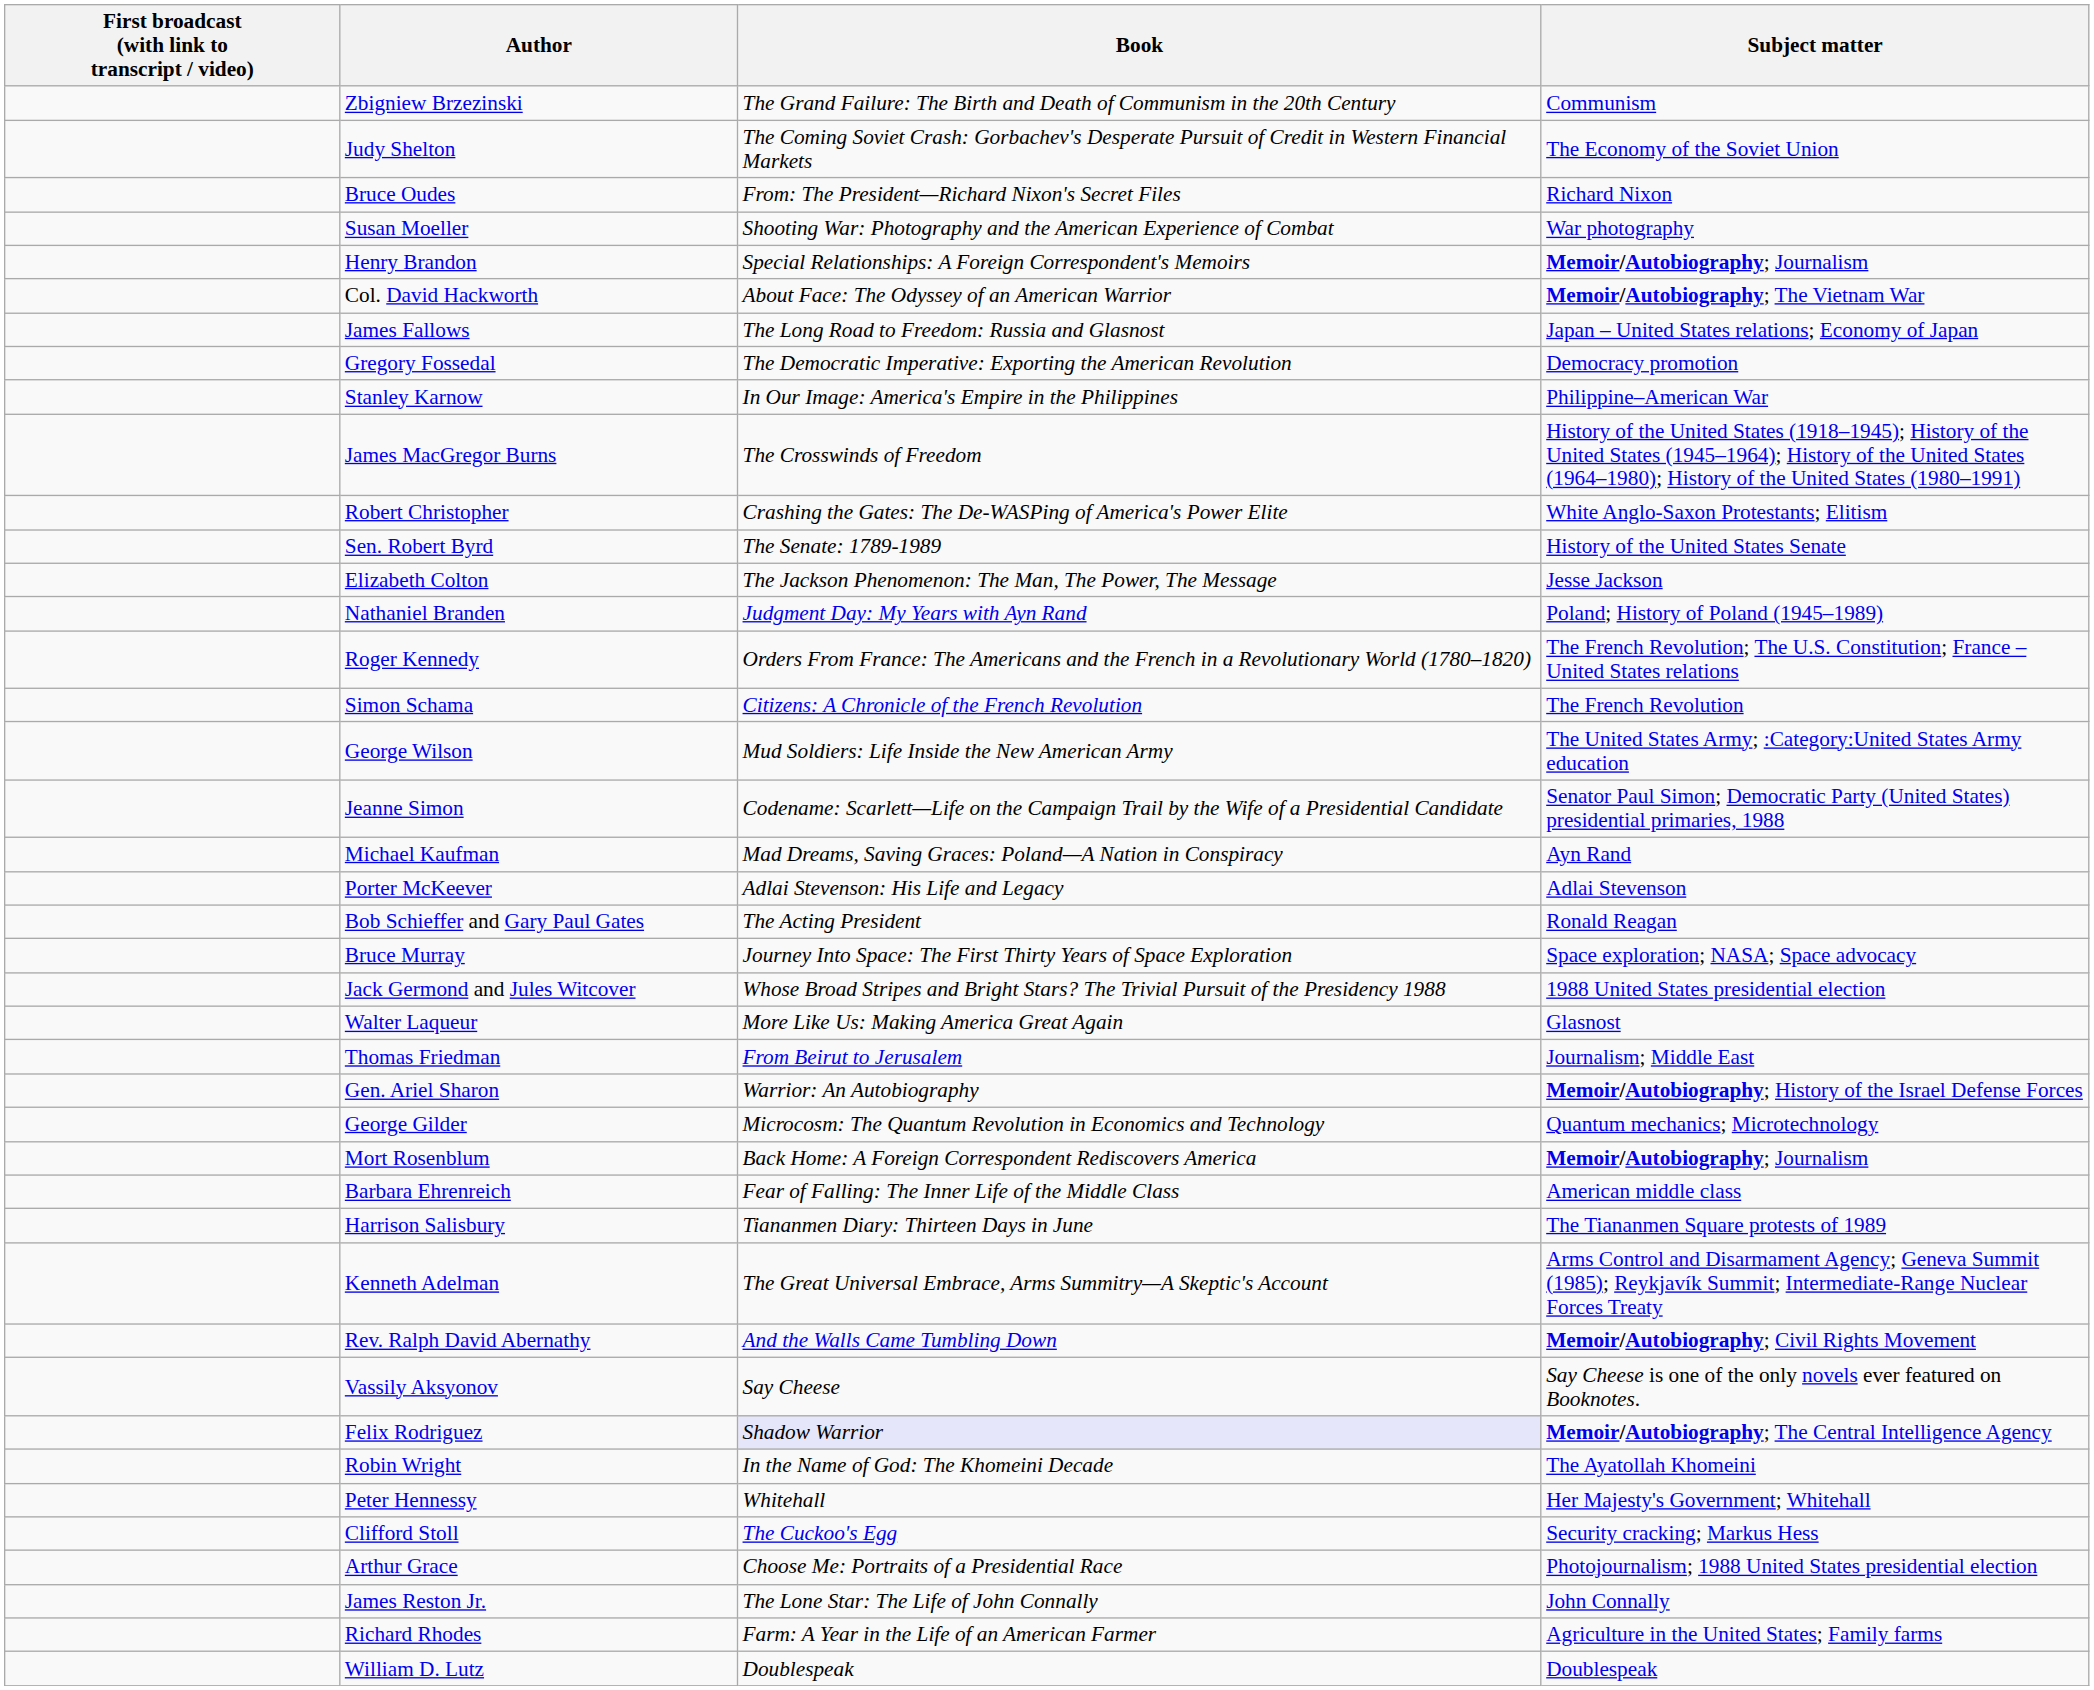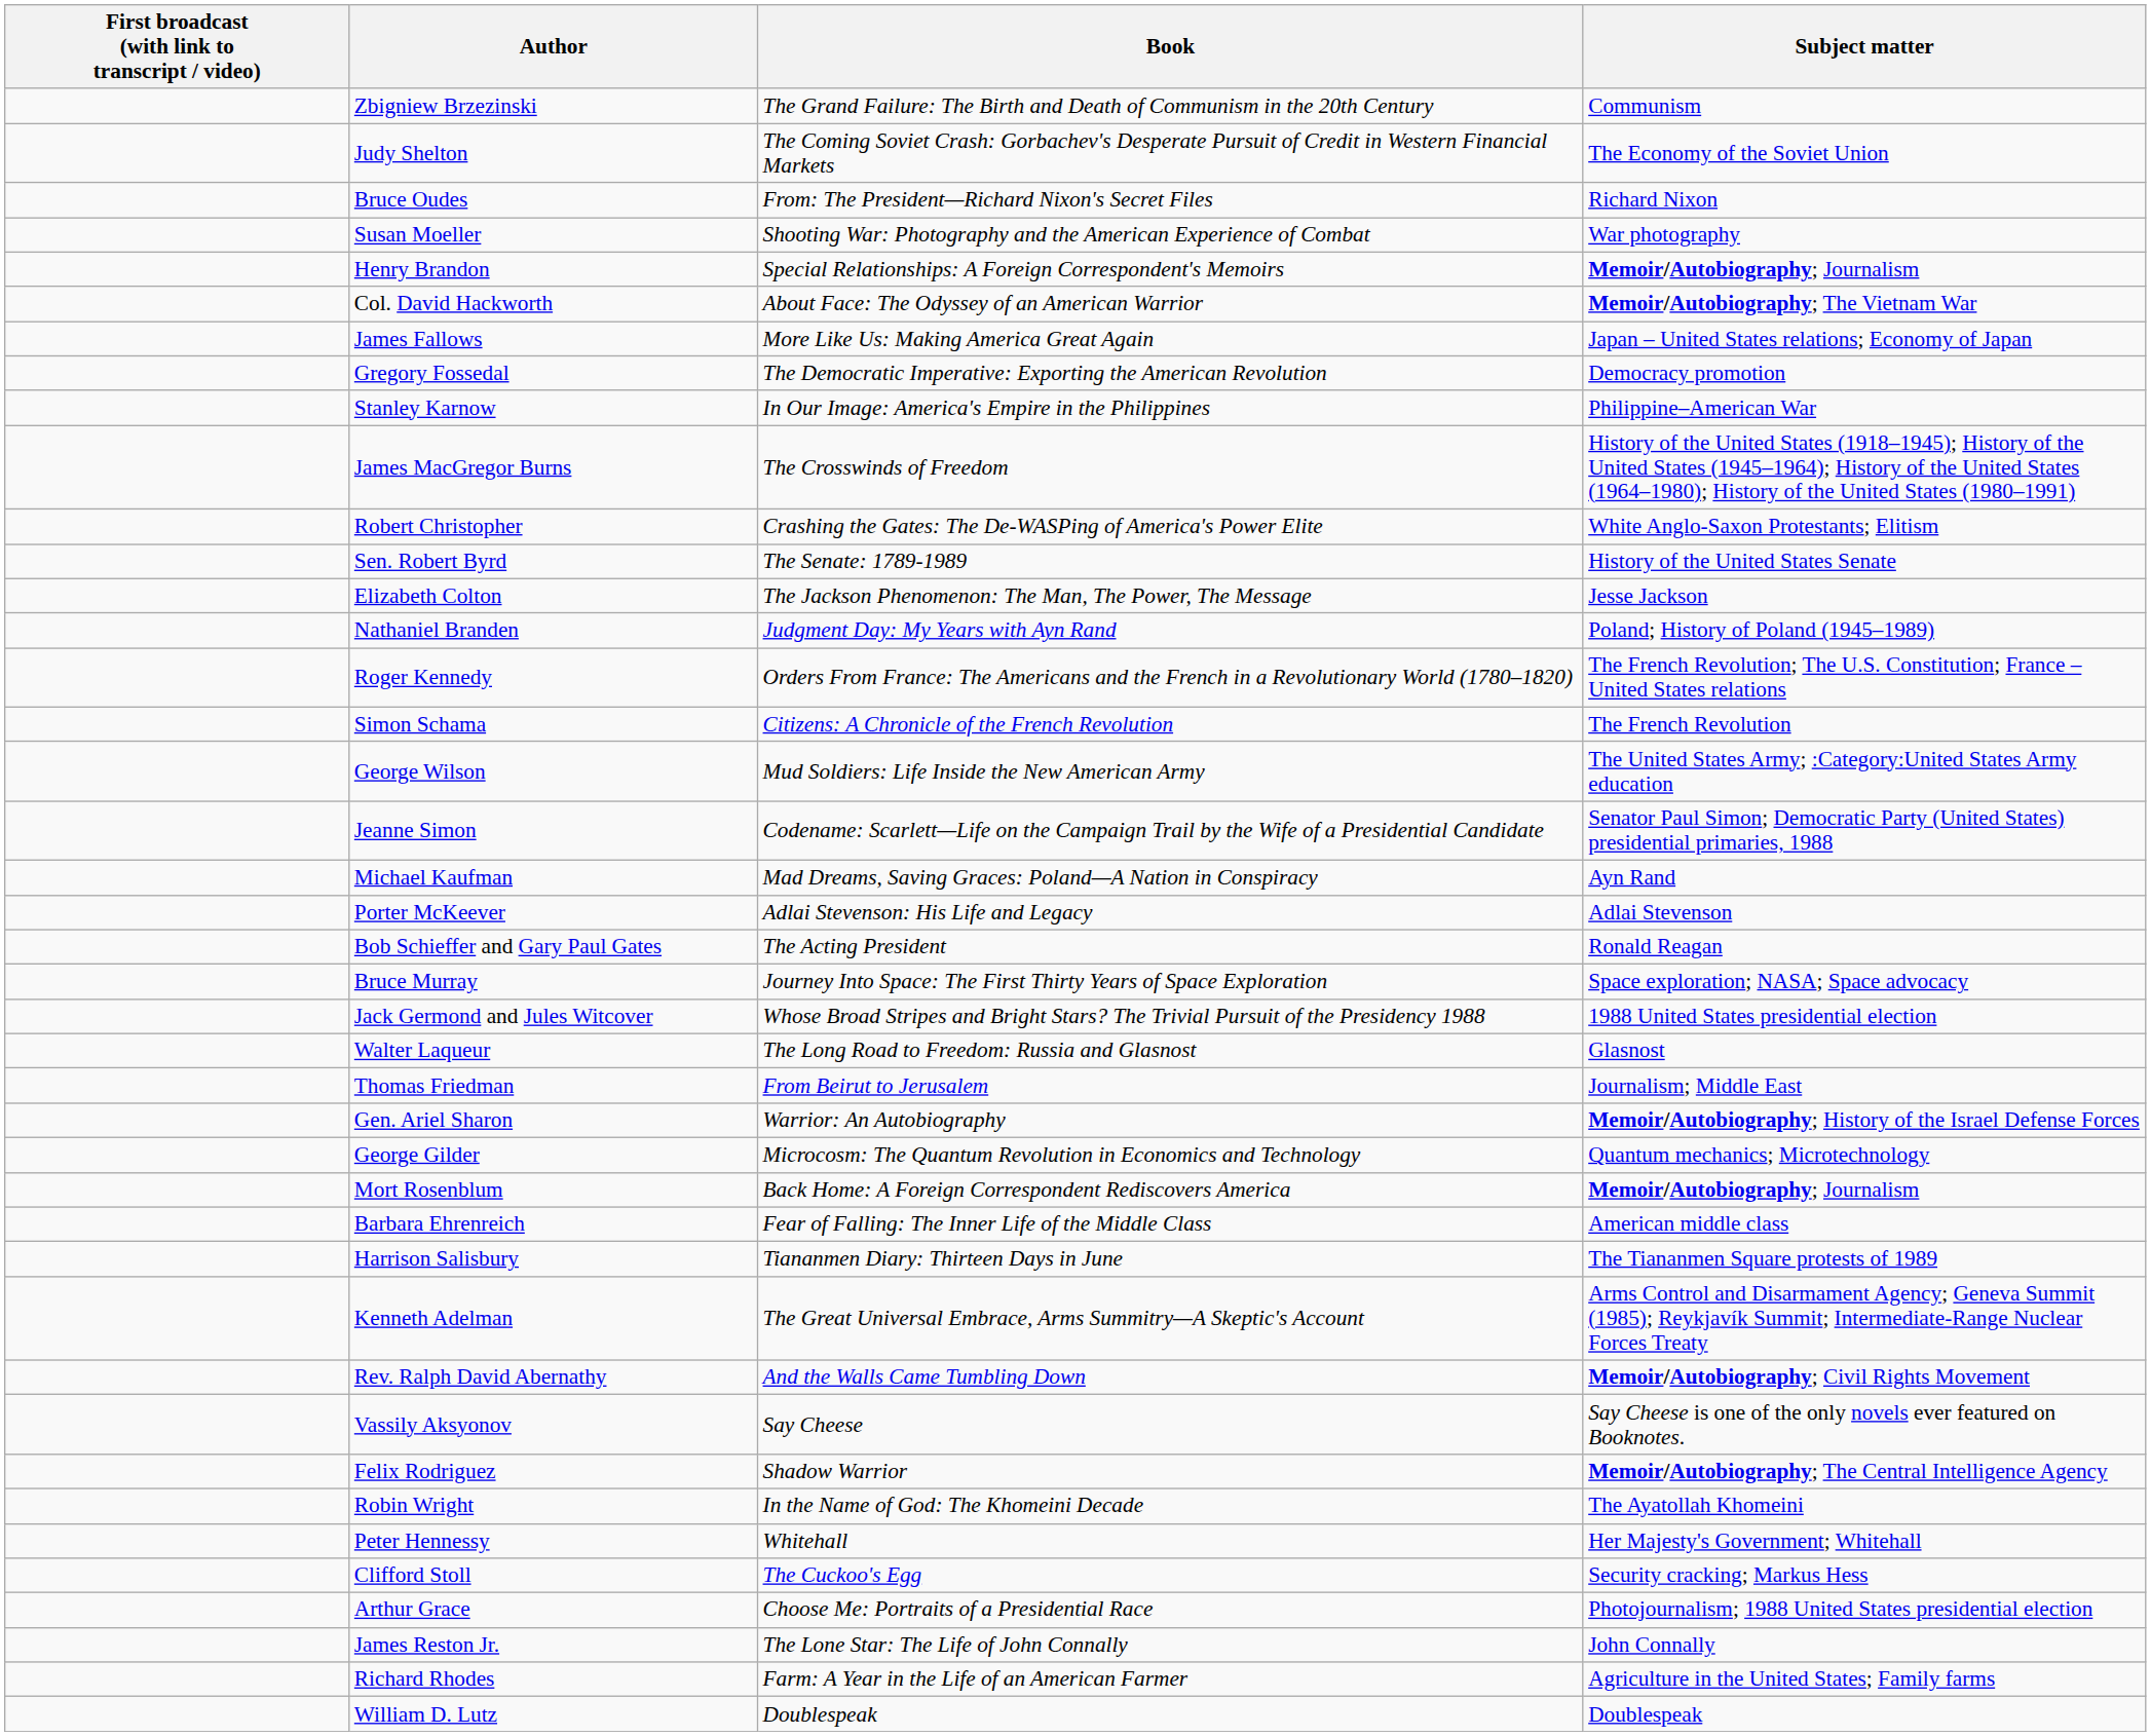James Fallows | Book: The Long Road to Freedom: Russia and Glasnost -> More Like Us: Making America Great Again
Walter Laqueur | Book: More Like Us: Making America Great Again -> The Long Road to Freedom: Russia and Glasnost
Felix Rodriguez | Book: lavender background -> no background
